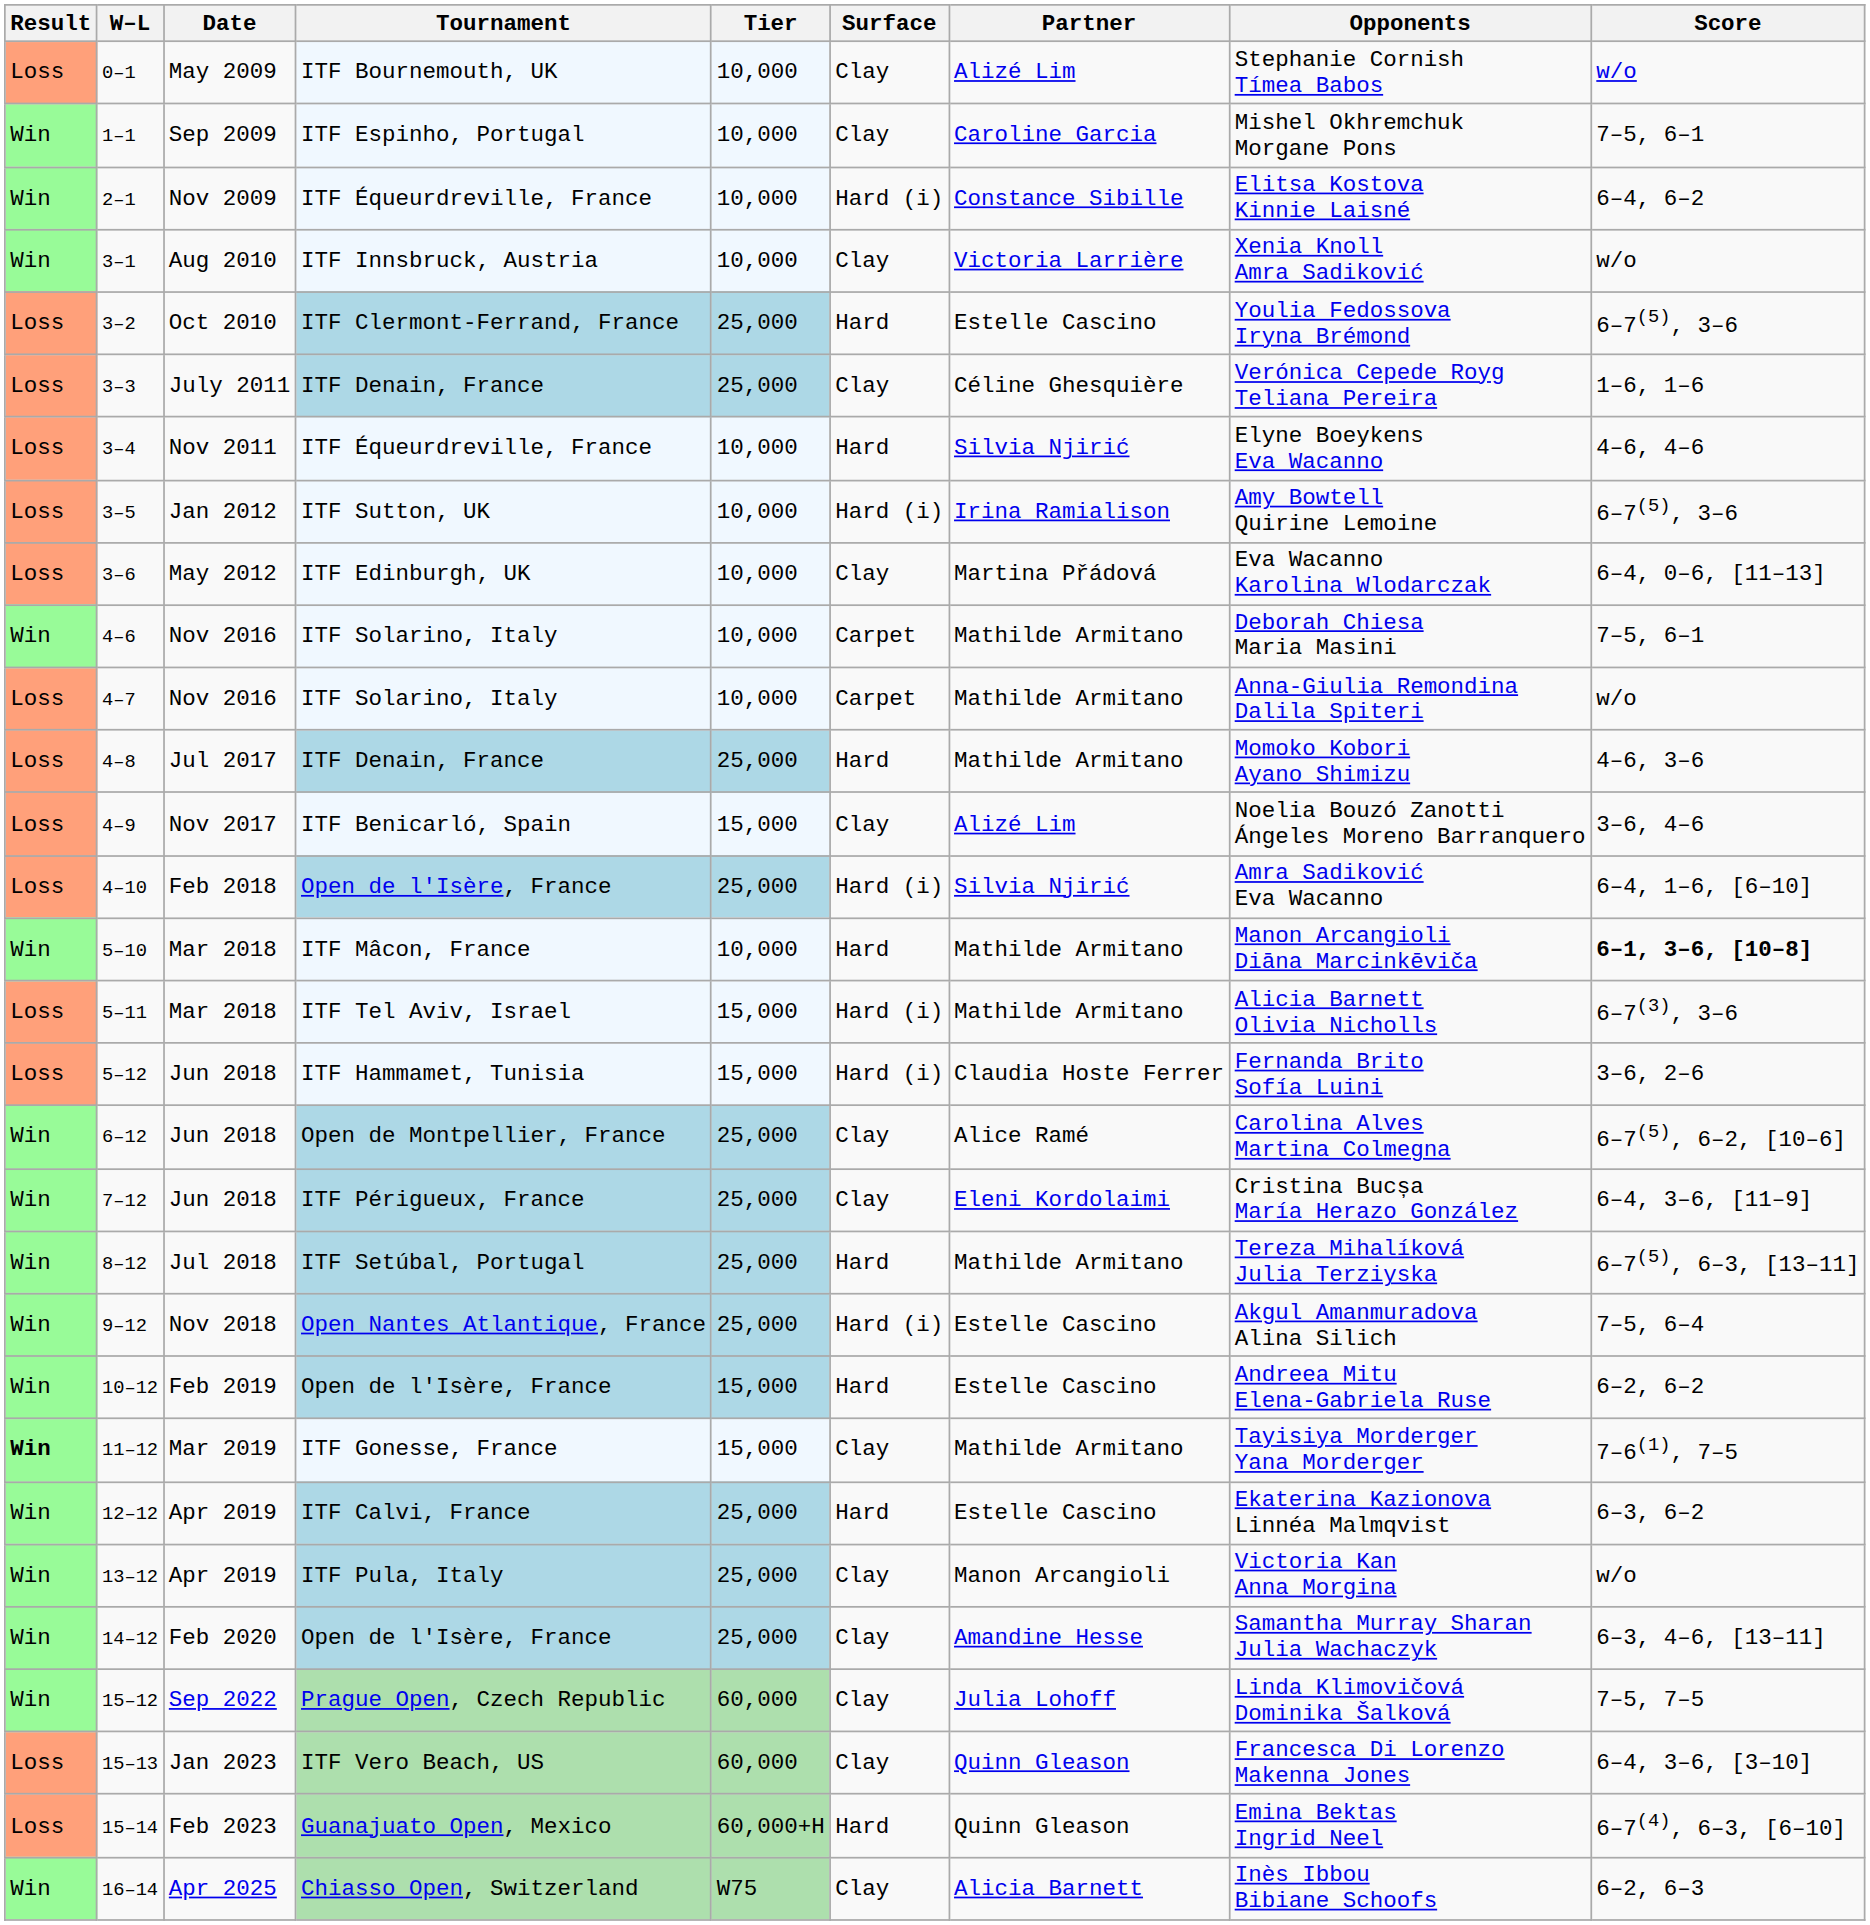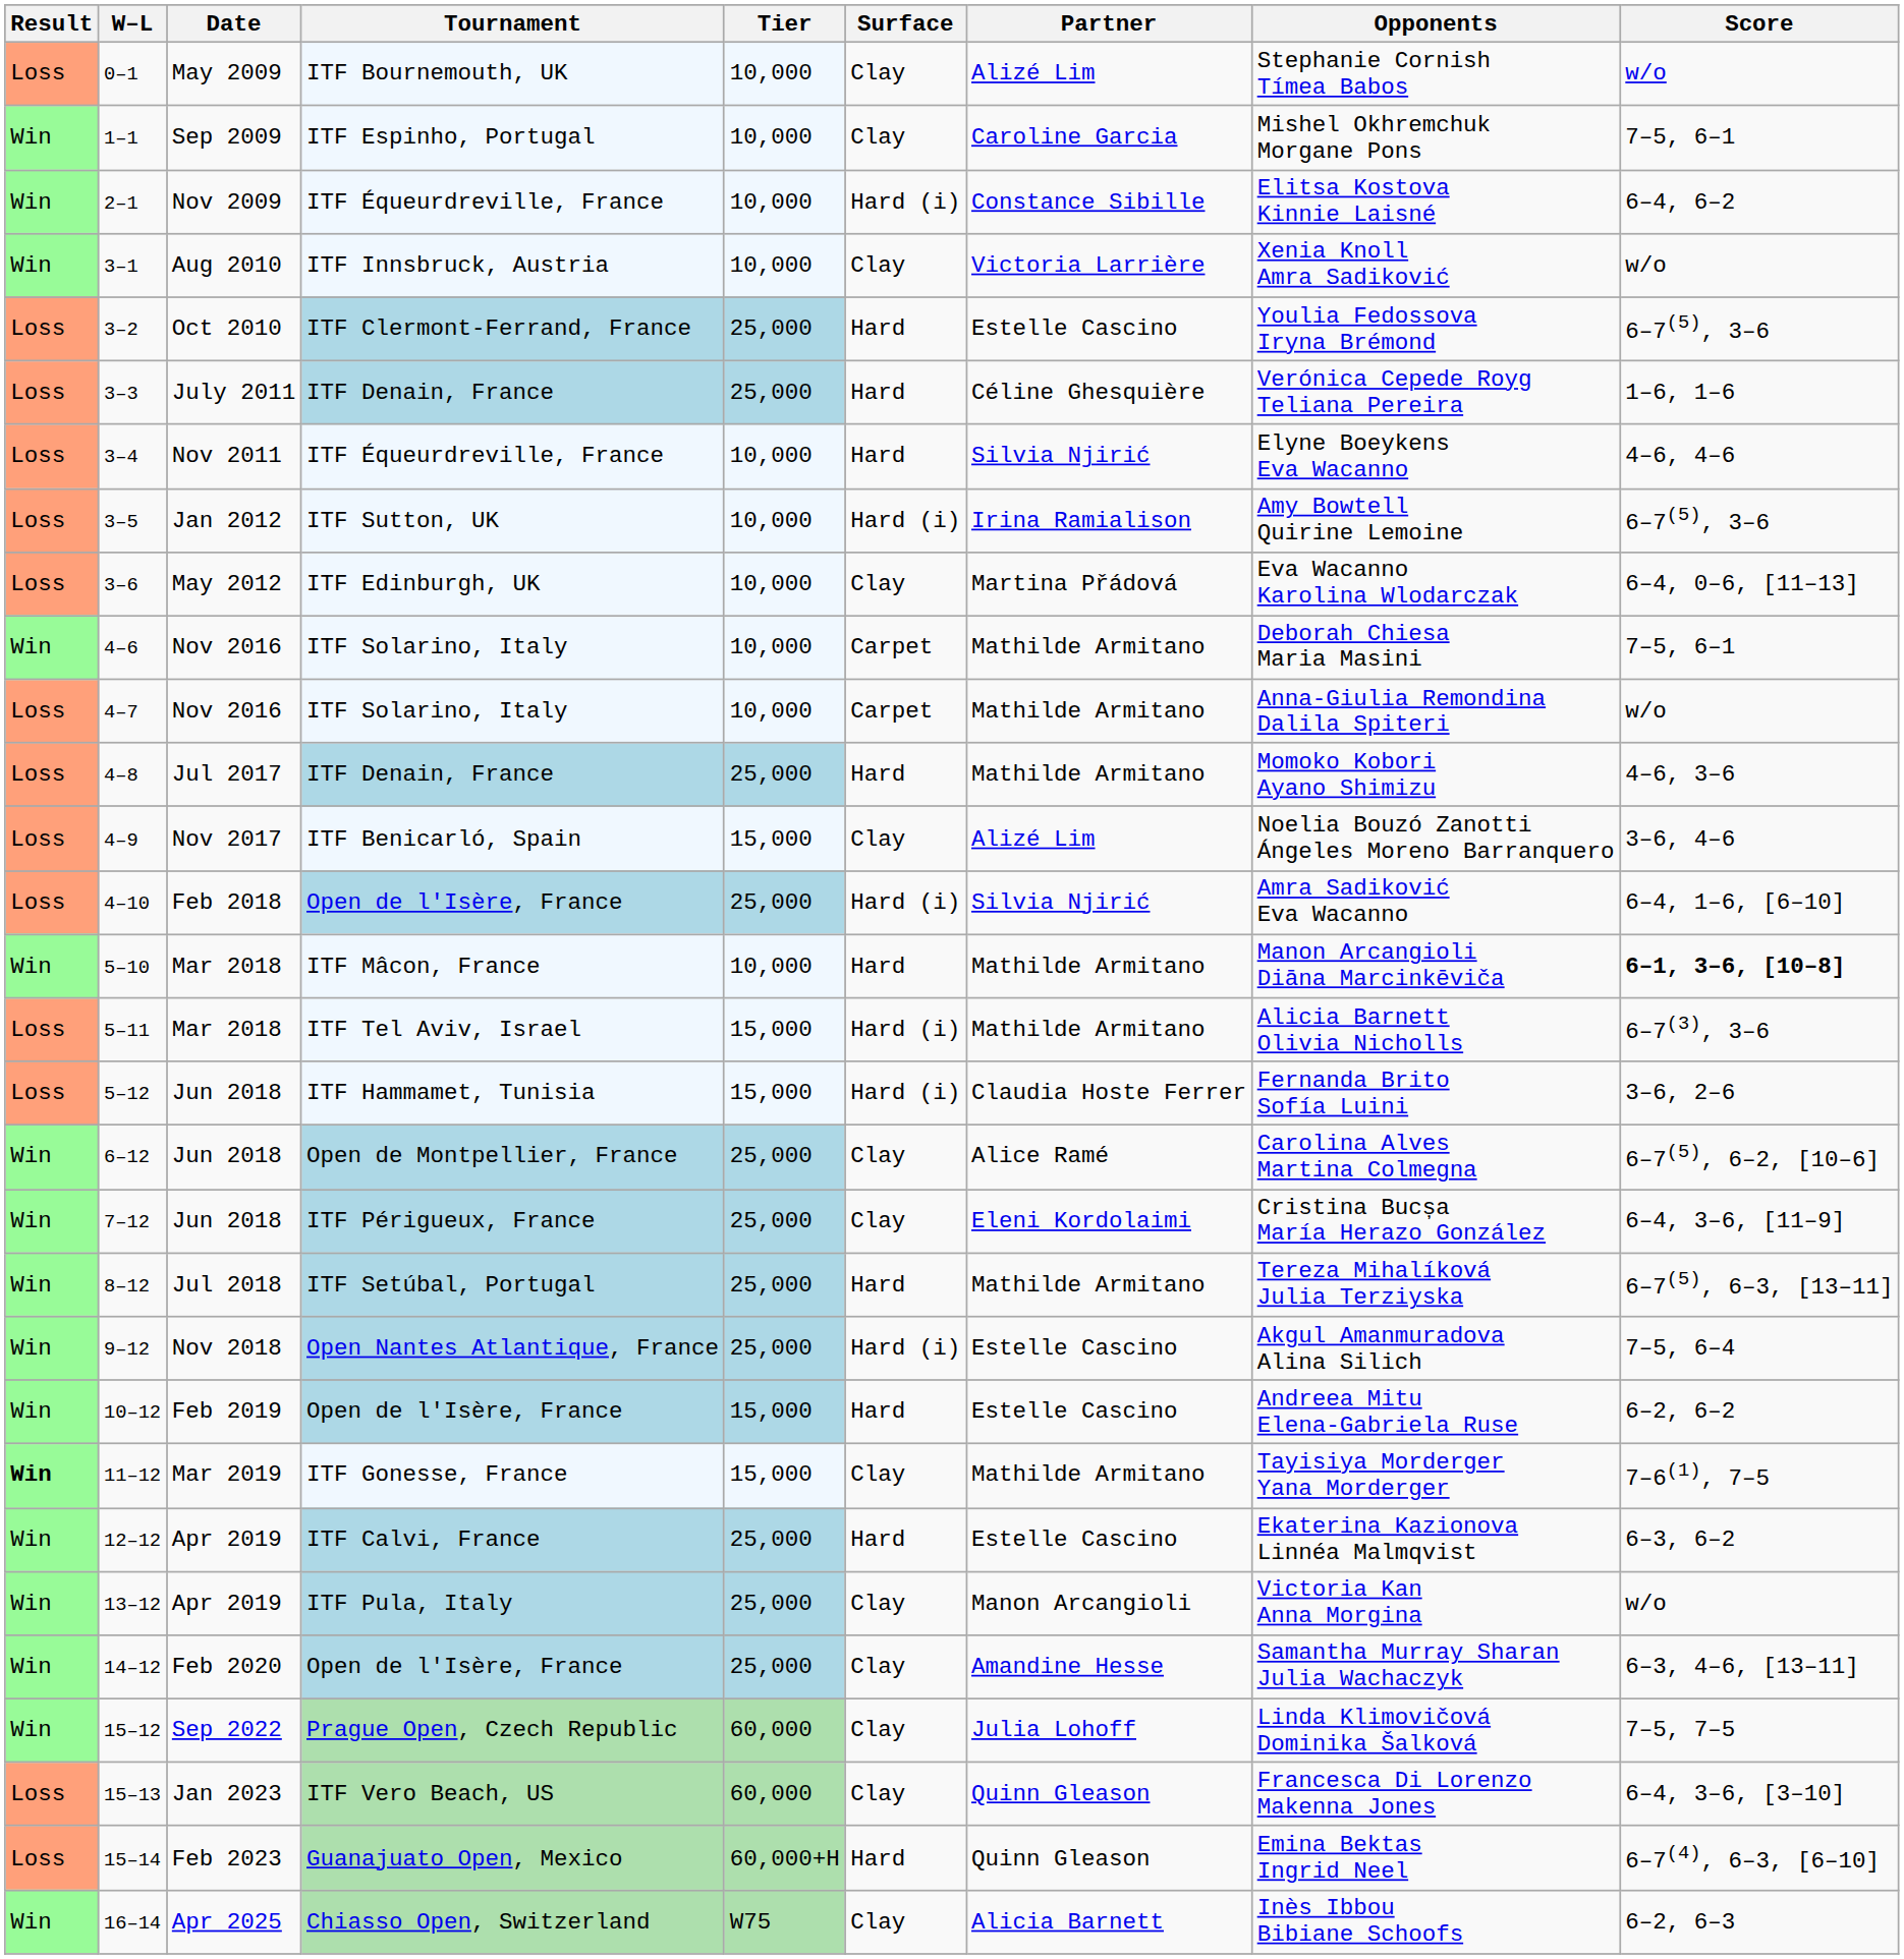3–3 | Surface: Clay -> Hard
